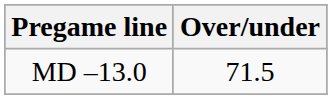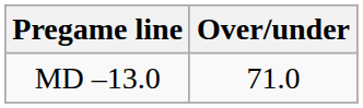MD –13.0 | Over/under: 71.5 -> 71.0
